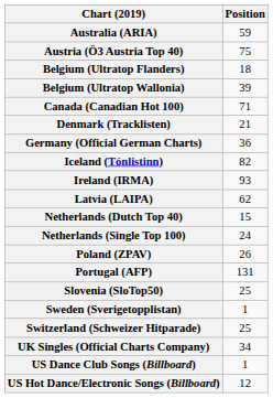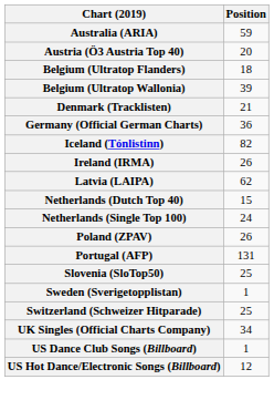Austria (Ö3 Austria Top 40) | Position: 75 -> 20
- row: Canada (Canadian Hot 100) | 71
Ireland (IRMA) | Position: 93 -> 26
